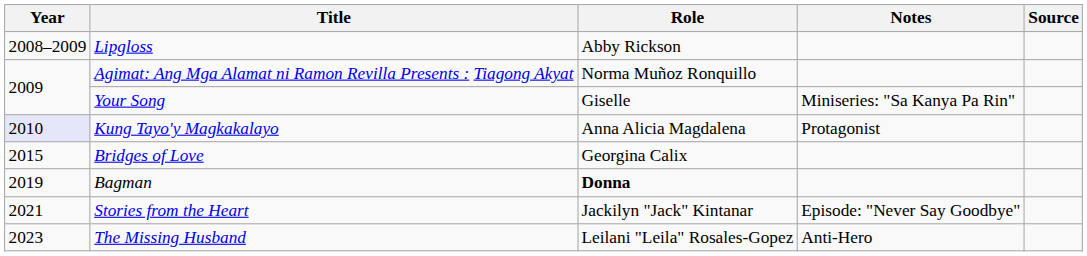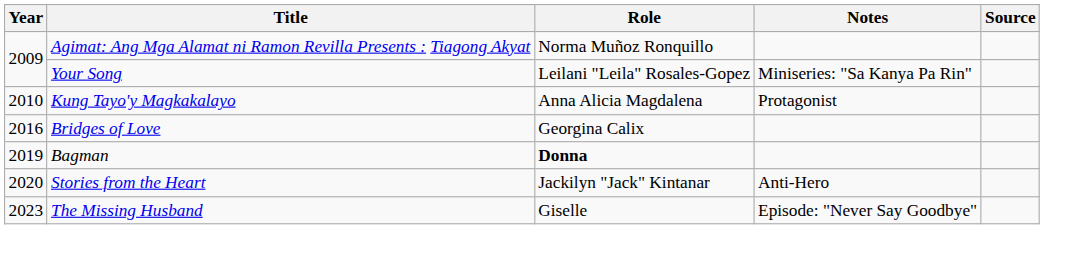- row: 2008–2009 | Lipgloss | Abby Rickson
Your Song | Role: Giselle -> Leilani "Leila" Rosales-Gopez
Kung Tayo'y Magkakalayo | Year: lavender background -> no background
Bridges of Love | Year: 2015 -> 2016
Stories from the Heart | Year: 2021 -> 2020
Stories from the Heart | Notes: Episode: "Never Say Goodbye" -> Anti-Hero
The Missing Husband | Role: Leilani "Leila" Rosales-Gopez -> Giselle
The Missing Husband | Notes: Anti-Hero -> Episode: "Never Say Goodbye"
